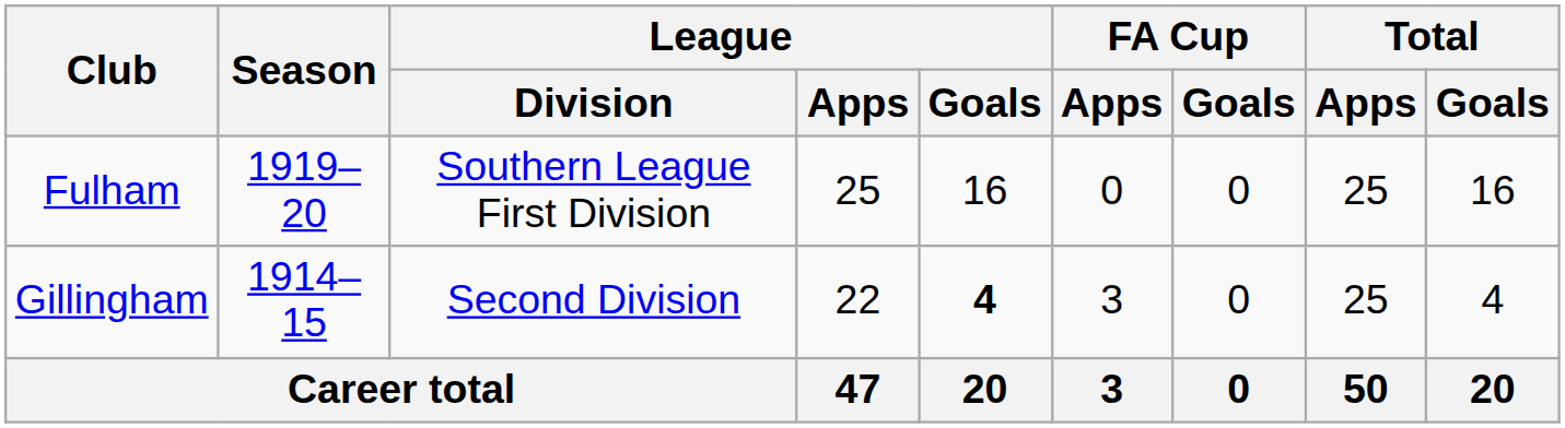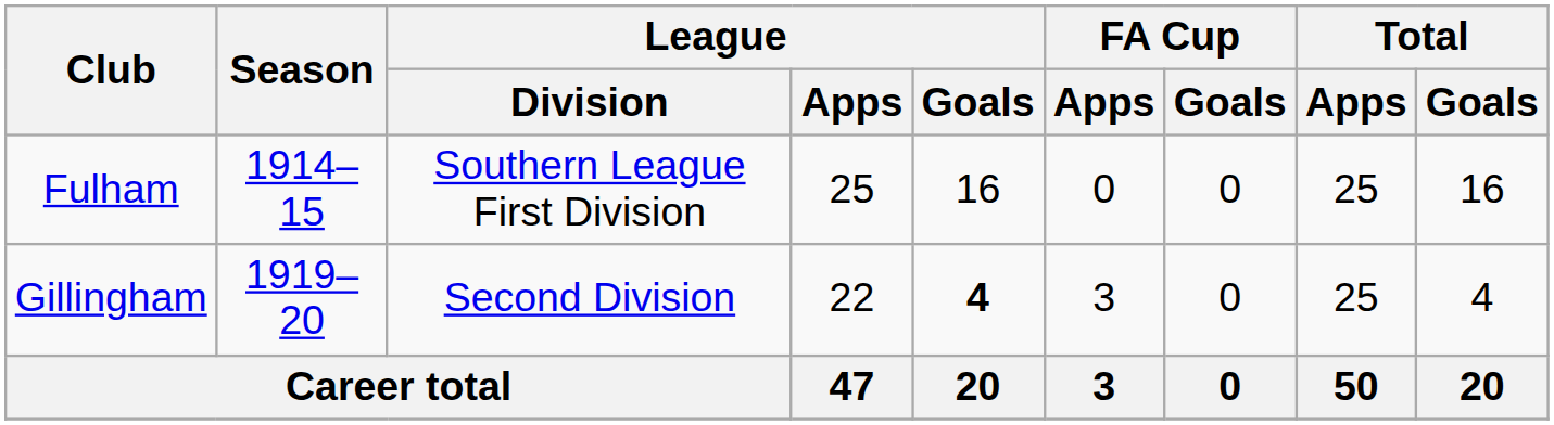Fulham | Season: 1919–20 -> 1914–15
Gillingham | Season: 1914–15 -> 1919–20
